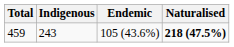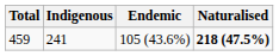459 | Indigenous: 243 -> 241
